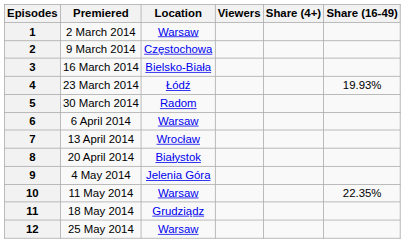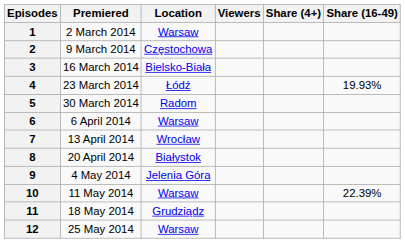10 | Share (16-49): 22.35% -> 22.39%
